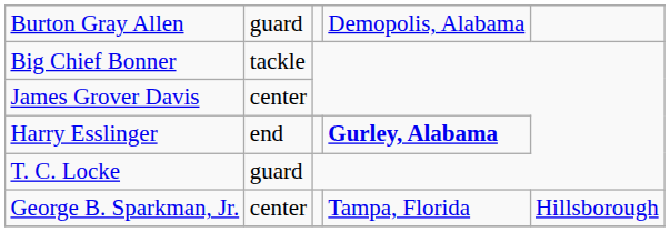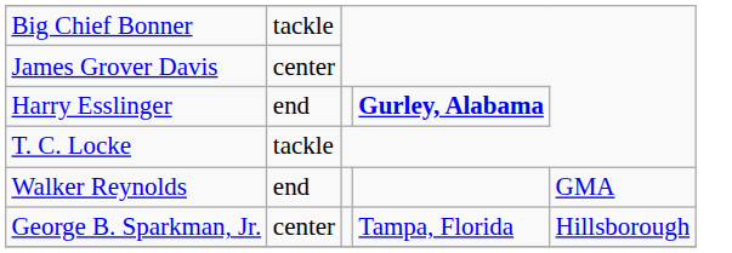- row: Burton Gray Allen | guard | Demopolis, Alabama
T. C. Locke | column 2: guard -> tackle
+ row: Walker Reynolds | end | GMA
